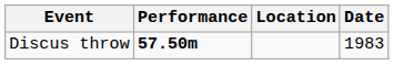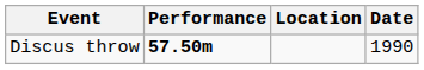Discus throw | Date: 1983 -> 1990
